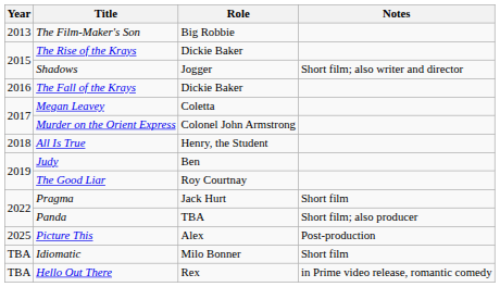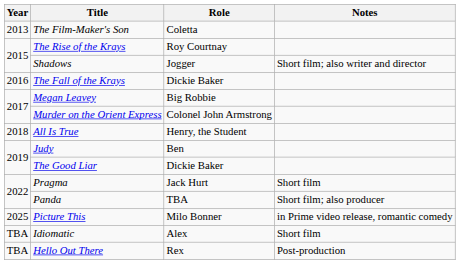The Film-Maker's Son | Role: Big Robbie -> Coletta
The Rise of the Krays | Role: Dickie Baker -> Roy Courtnay
Megan Leavey | Role: Coletta -> Big Robbie
The Good Liar | Role: Roy Courtnay -> Dickie Baker
Picture This | Role: Alex -> Milo Bonner
Picture This | Notes: Post-production -> in Prime video release, romantic comedy
Idiomatic | Role: Milo Bonner -> Alex
Hello Out There | Notes: in Prime video release, romantic comedy -> Post-production
